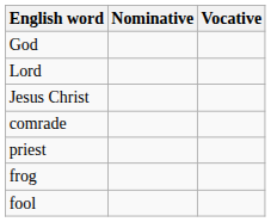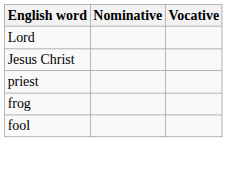- row: God
- row: comrade
